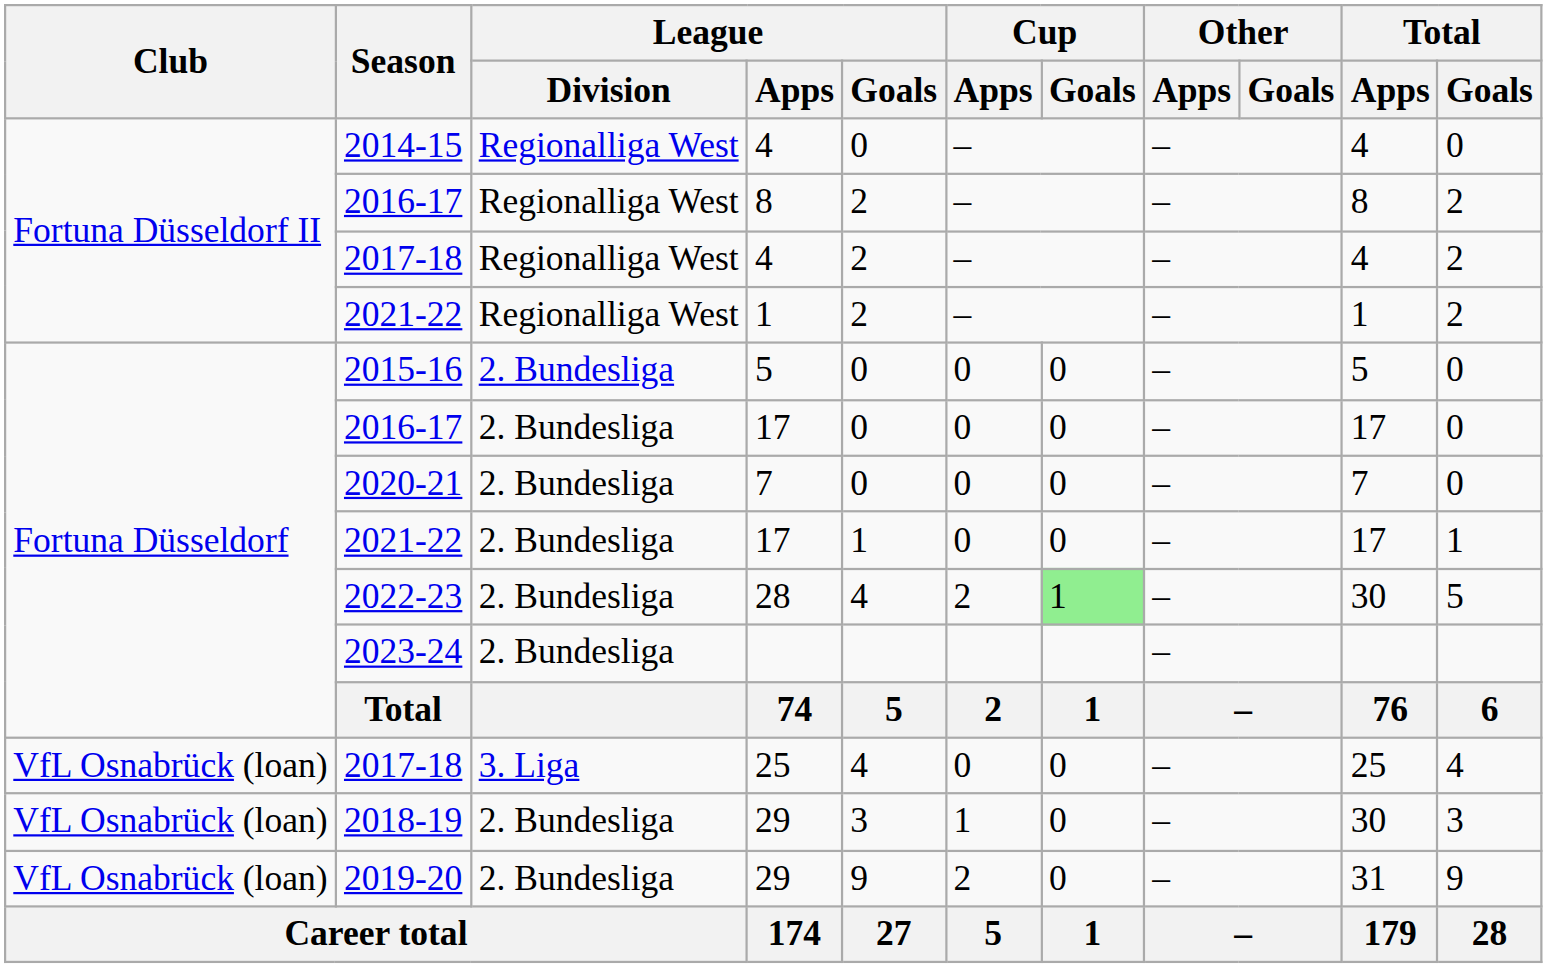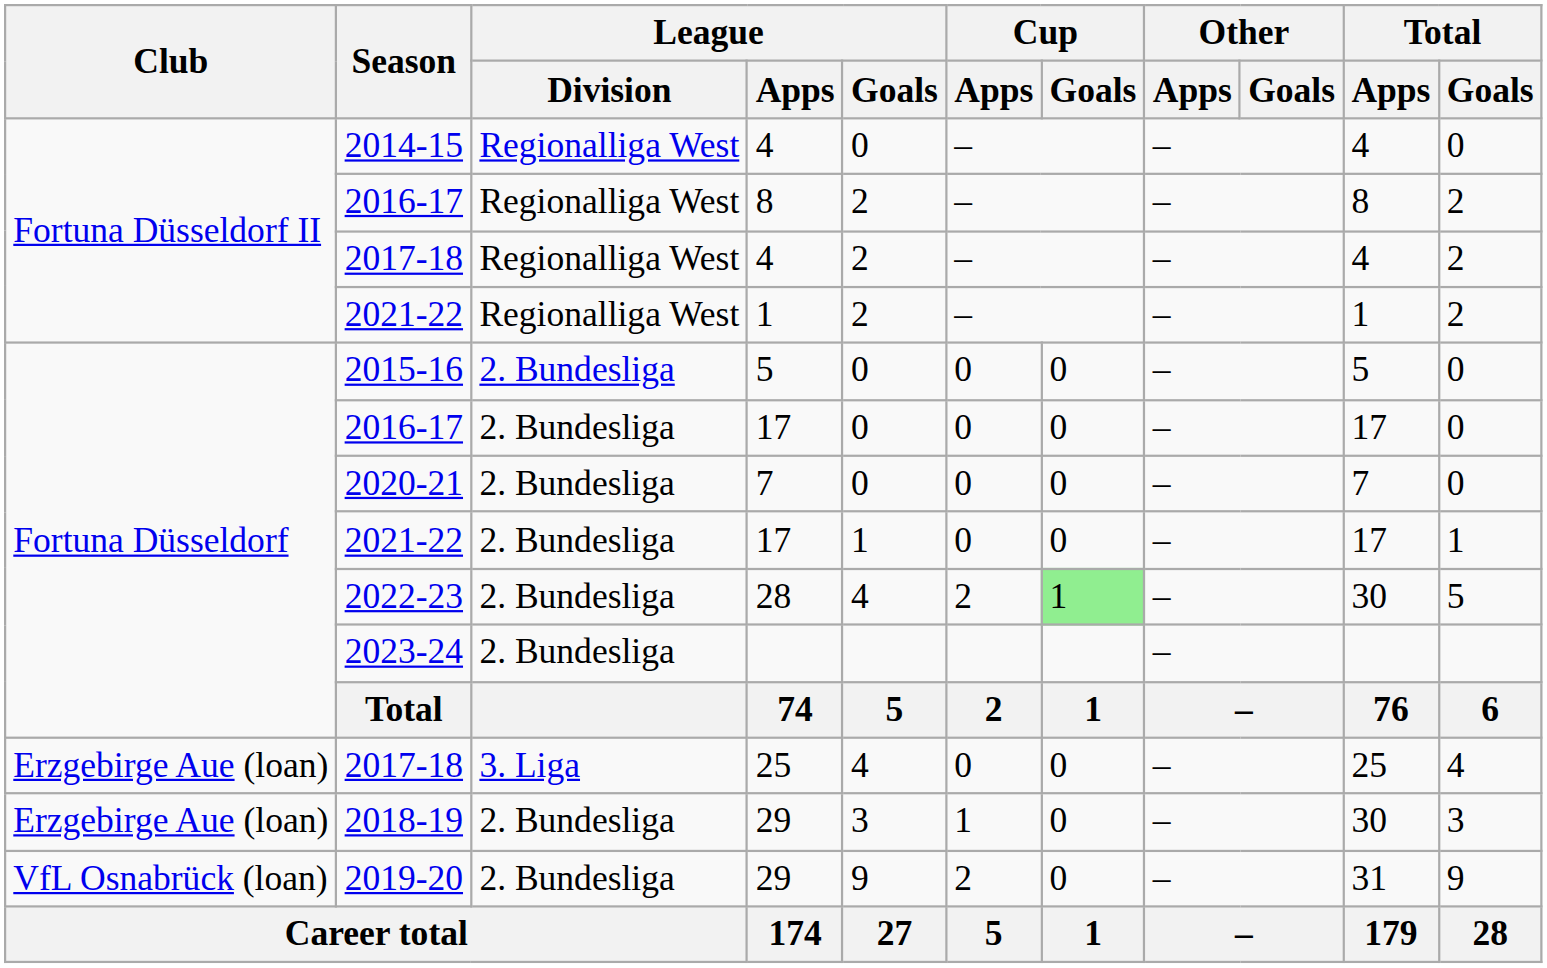2017-18 / 25 | Club: VfL Osnabrück (loan) -> Erzgebirge Aue (loan)
2018-19 | Club: VfL Osnabrück (loan) -> Erzgebirge Aue (loan)
